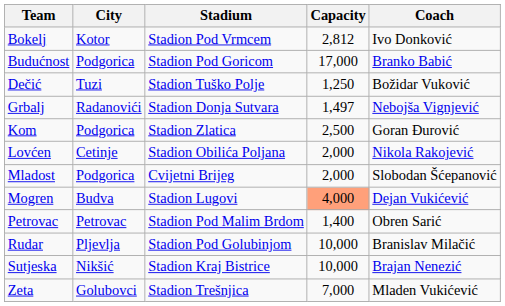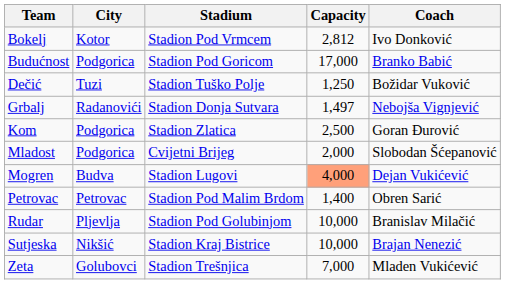- row: Lovćen | Cetinje | Stadion Obilića Poljana | 2,000 | Nikola Rakojević
